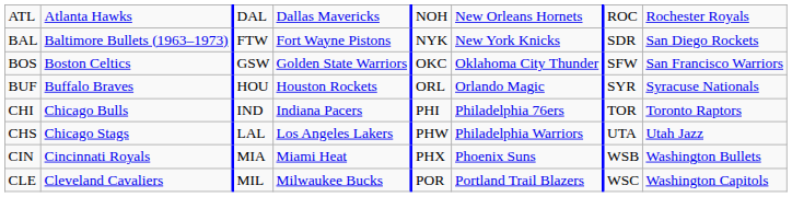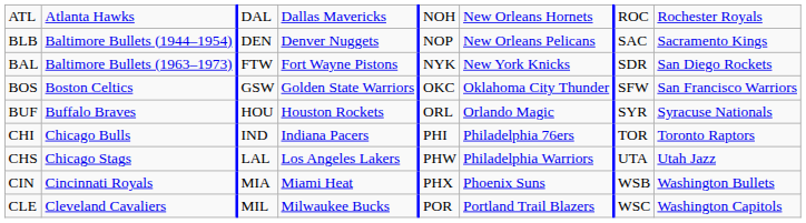+ row: BLB | Baltimore Bullets (1944–1954) | DEN | Denver Nuggets | NOP | New Orleans Pelicans | SAC | Sacramento Kings
